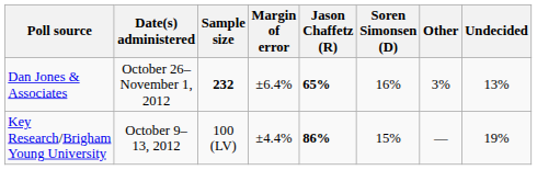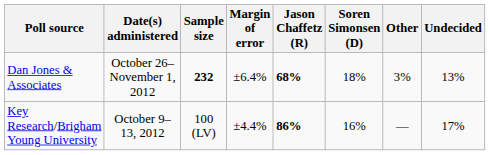Dan Jones & Associates | Jason Chaffetz (R): 65% -> 68%
Dan Jones & Associates | Soren Simonsen (D): 16% -> 18%
Key Research/Brigham Young University | Soren Simonsen (D): 15% -> 16%
Key Research/Brigham Young University | Undecided: 19% -> 17%
